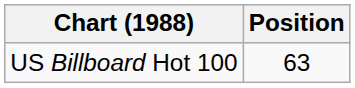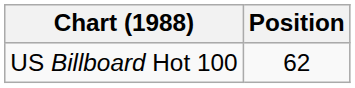US Billboard Hot 100 | Position: 63 -> 62
